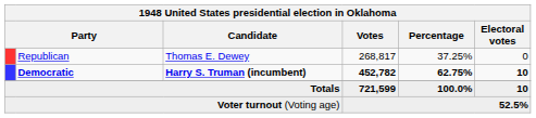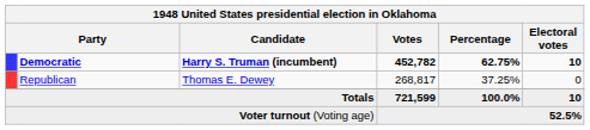rows swapped: Democratic <-> Republican
